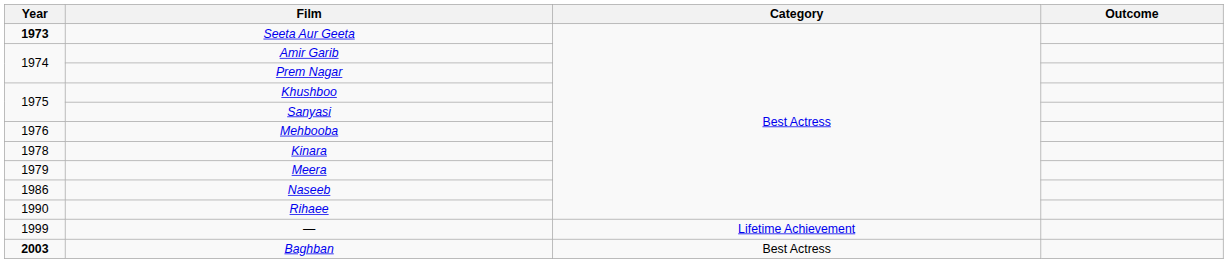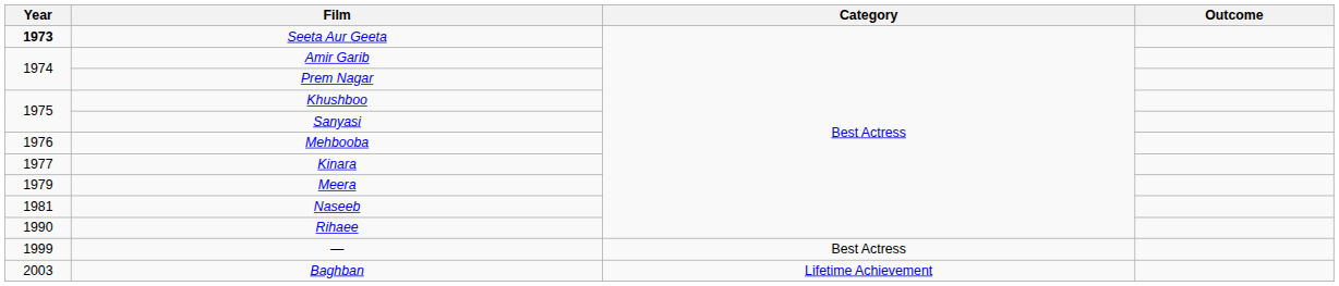Kinara | Year: 1978 -> 1977
Naseeb | Year: 1986 -> 1981
— | Category: Lifetime Achievement -> Best Actress
Baghban | Year: bold -> normal
Baghban | Category: Best Actress -> Lifetime Achievement
